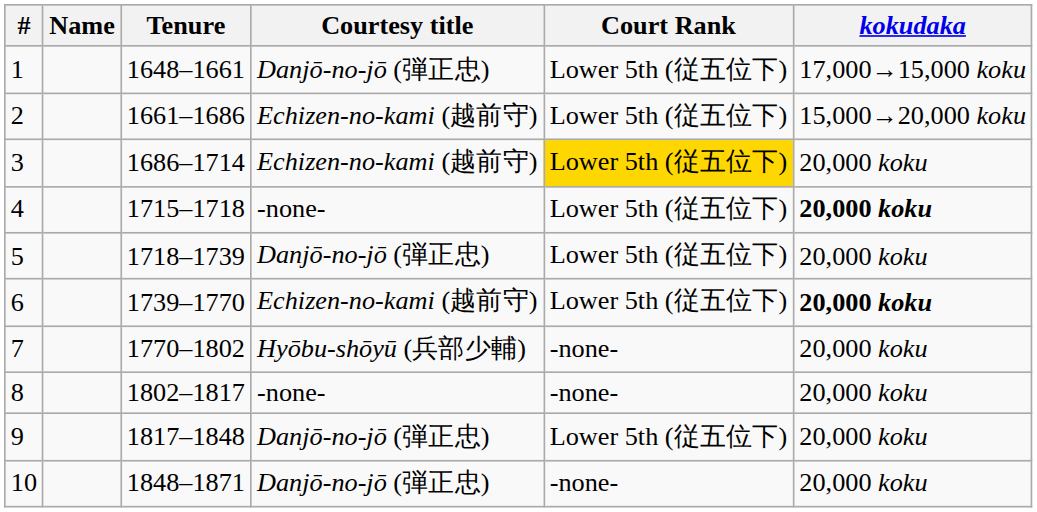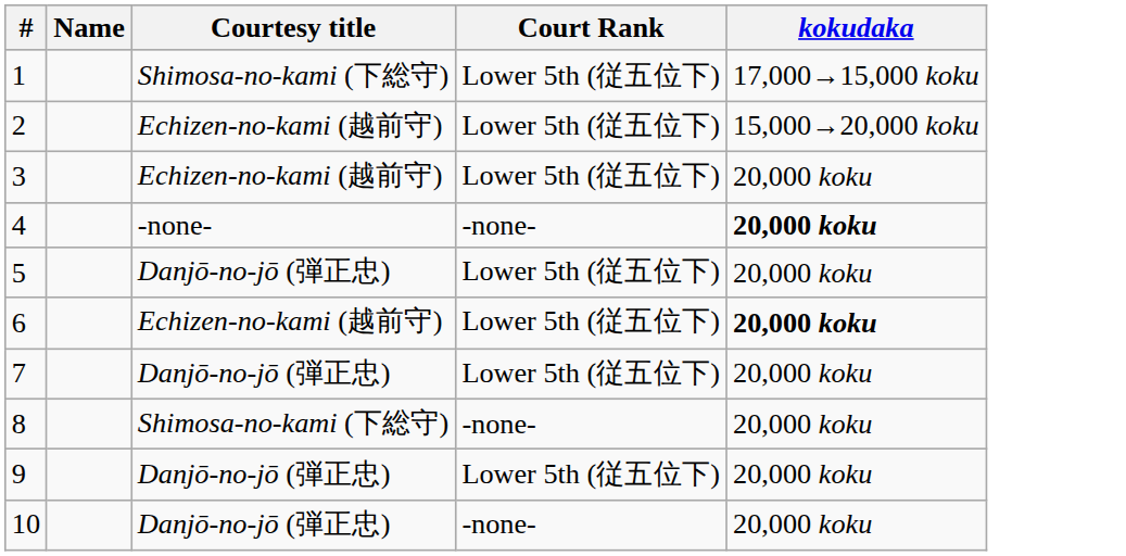- column: Tenure | 1648–1661 | 1661–1686 | 1686–1714 | 1715–1718 | 1718–1739 | 1739–1770 | 1770–1802 | 1802–1817 | 1817–1848 | 1848–1871
1 | Courtesy title: Danjō-no-jō (弾正忠) -> Shimosa-no-kami (下総守)
3 | Court Rank: gold background -> no background
4 | Court Rank: Lower 5th (従五位下) -> -none-
7 | Courtesy title: Hyōbu-shōyū (兵部少輔) -> Danjō-no-jō (弾正忠)
7 | Court Rank: -none- -> Lower 5th (従五位下)
8 | Courtesy title: -none- -> Shimosa-no-kami (下総守)
